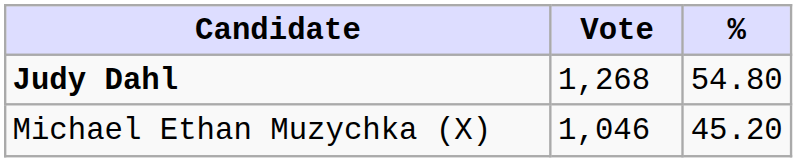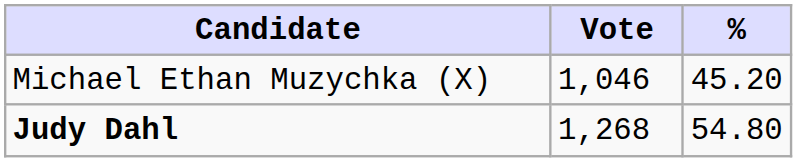rows swapped: Judy Dahl <-> Michael Ethan Muzychka (X)
